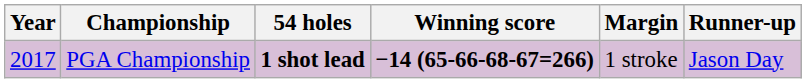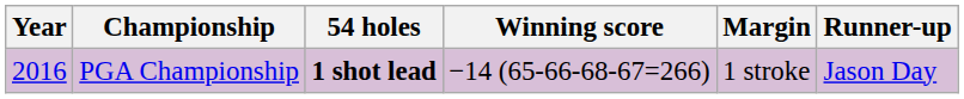PGA Championship | Year: 2017 -> 2016
PGA Championship | Winning score: bold -> normal
